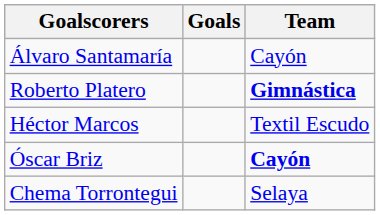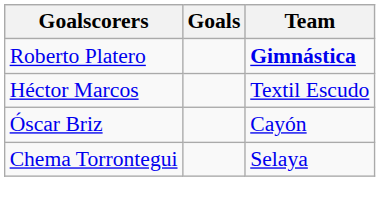- row: Álvaro Santamaría | Cayón
Óscar Briz | Team: bold -> normal
